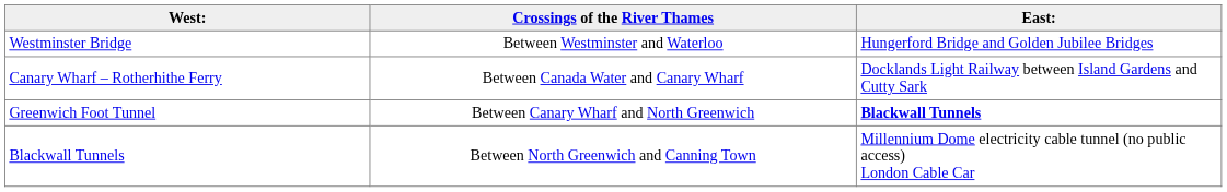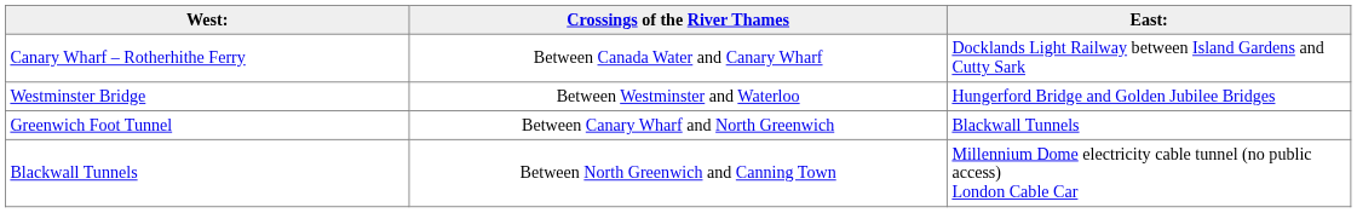rows swapped: Westminster Bridge <-> Canary Wharf – Rotherhithe Ferry
Greenwich Foot Tunnel | East:: bold -> normal
